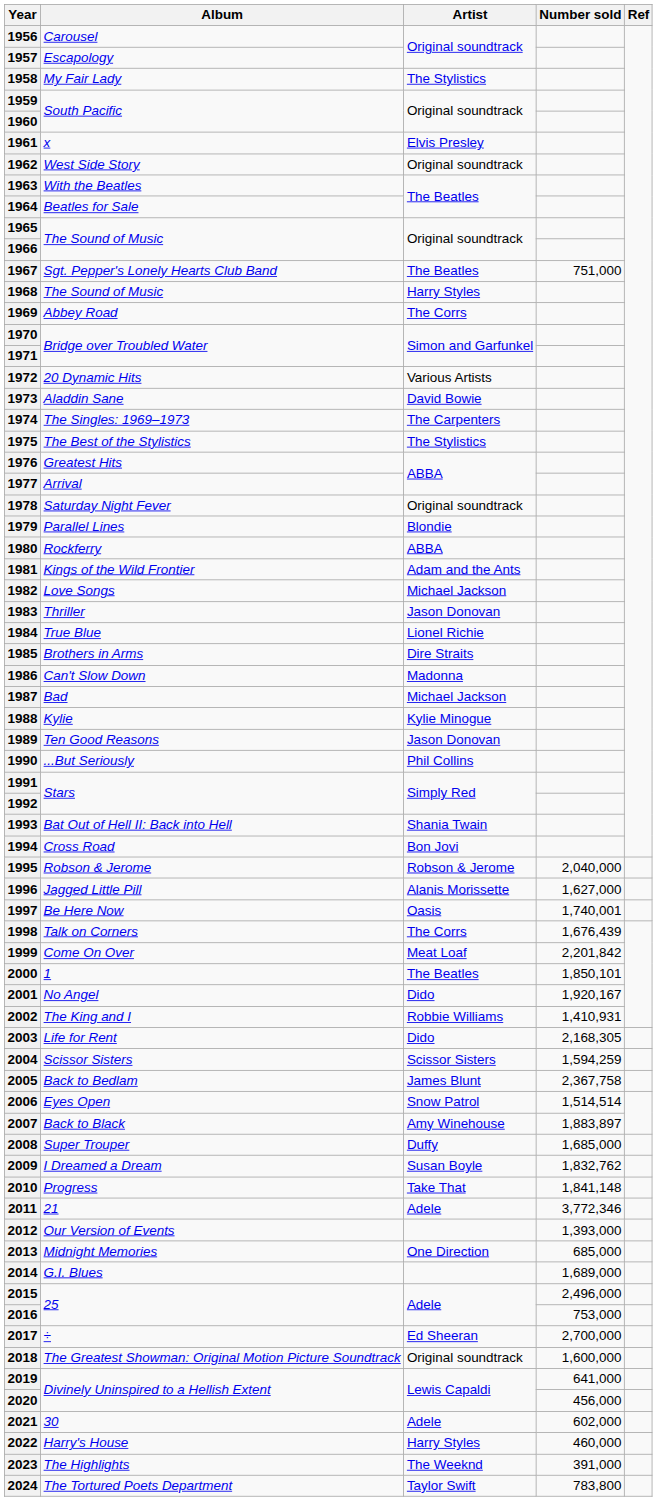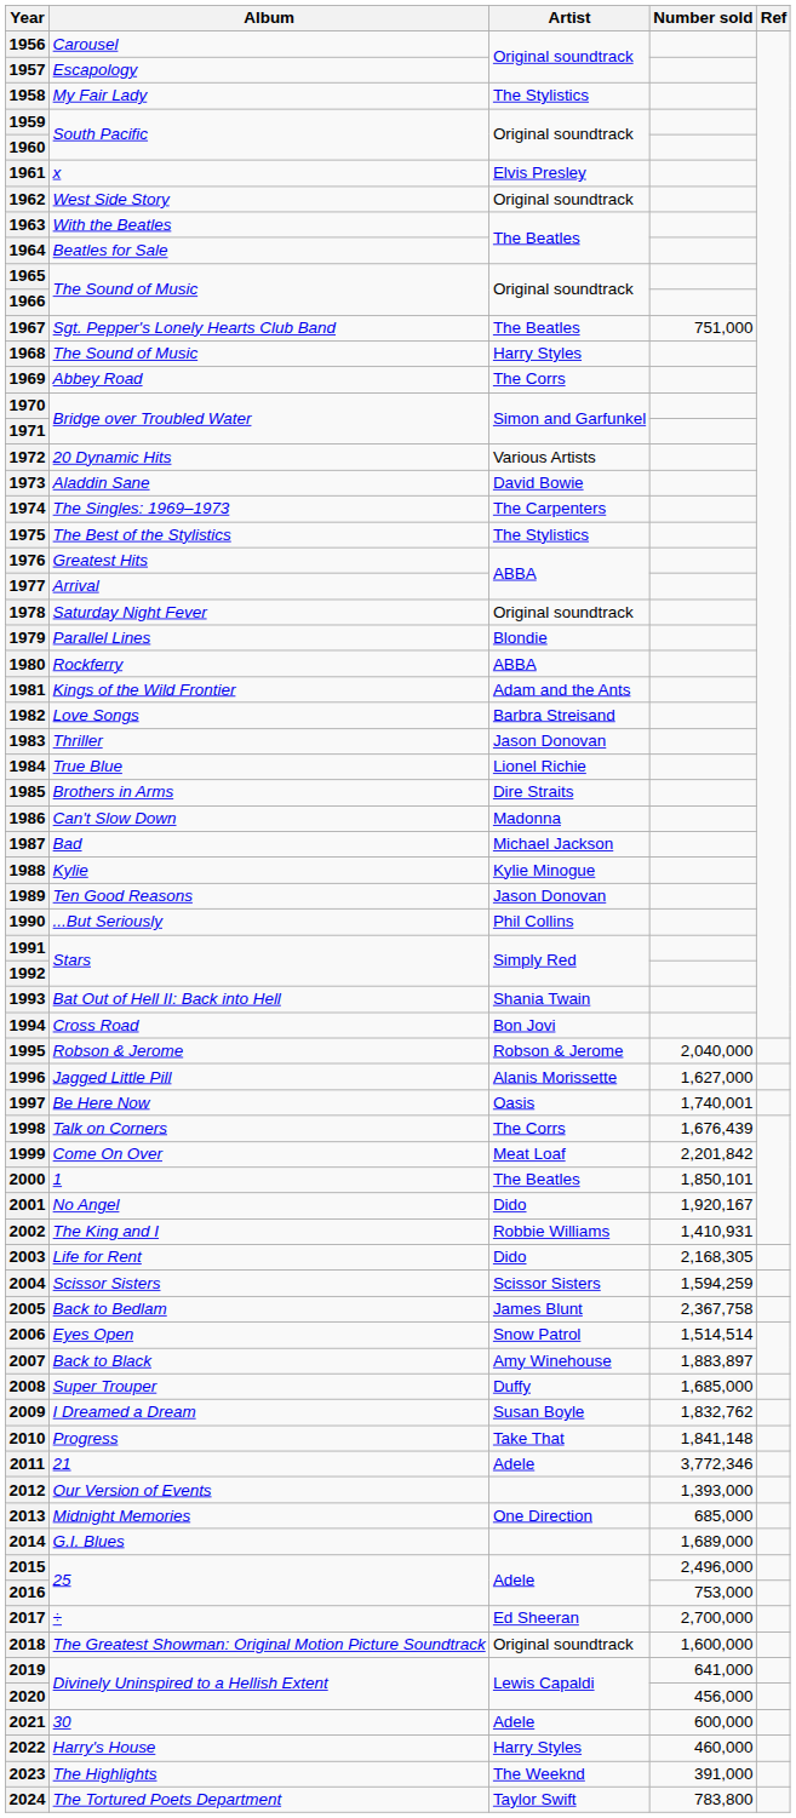1982 | Artist: Michael Jackson -> Barbra Streisand
2021 | Number sold: 602,000 -> 600,000
